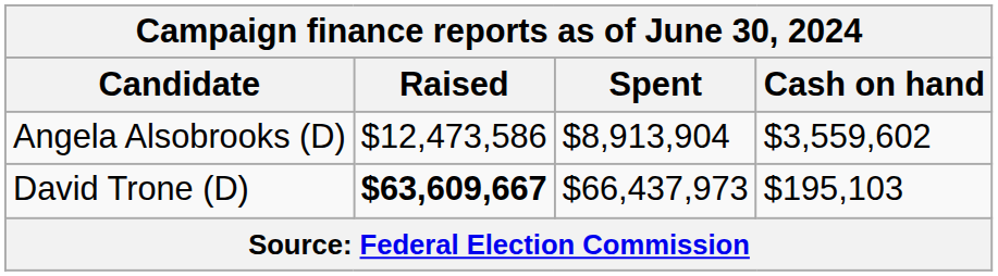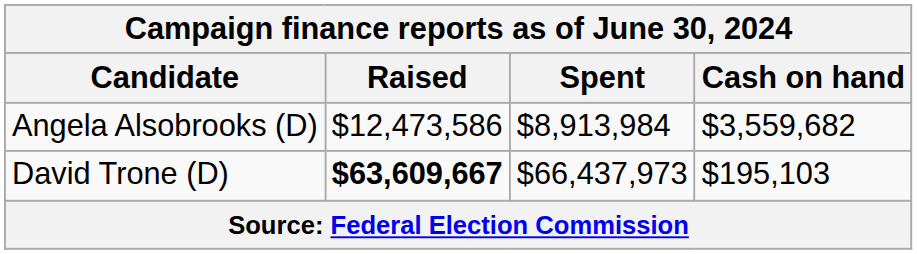Angela Alsobrooks (D) | Spent: $8,913,904 -> $8,913,984
Angela Alsobrooks (D) | Cash on hand: $3,559,602 -> $3,559,682
